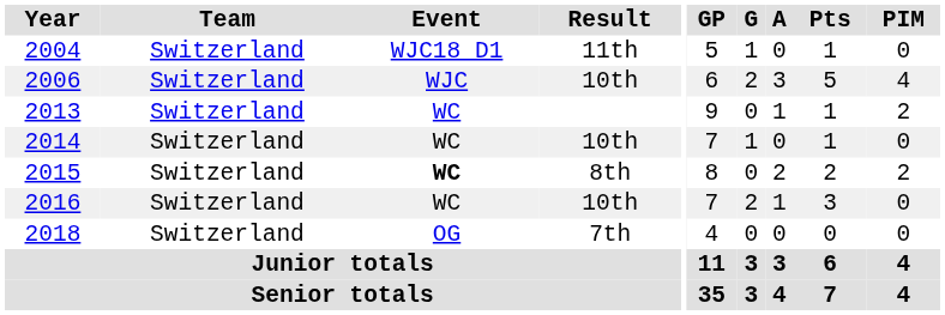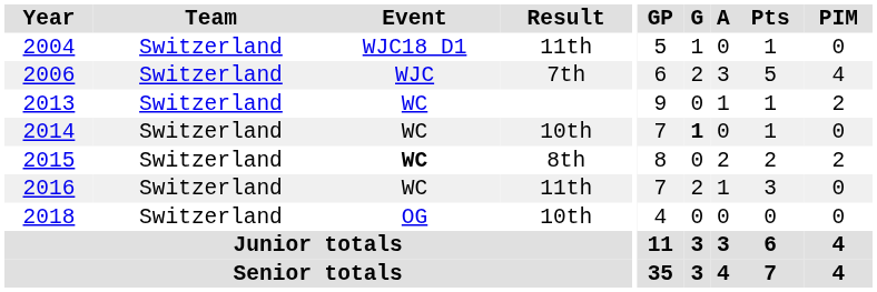2006 | Result: 10th -> 7th
2014 | G: normal -> bold
2016 | Result: 10th -> 11th
2018 | Result: 7th -> 10th
